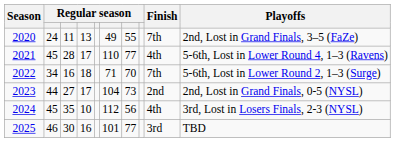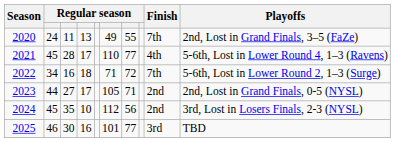2022 | column 7: 70 -> 72
2023 | column 6: 104 -> 105
2023 | column 7: 73 -> 71
2024 | Finish: 4th -> 2nd
